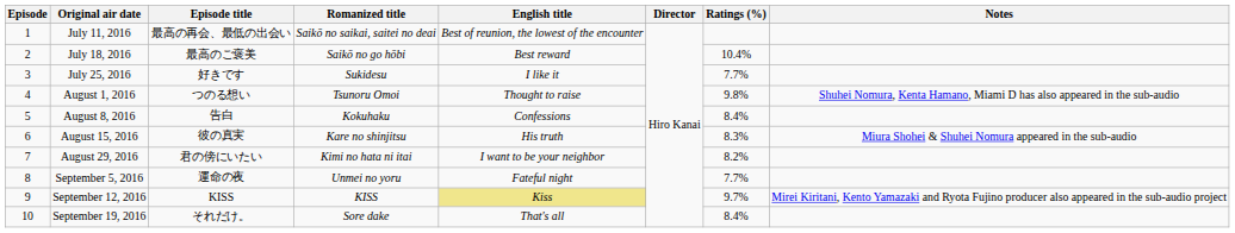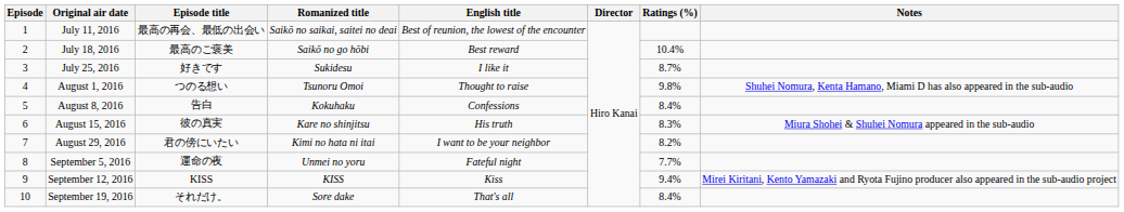July 25, 2016 | Ratings (%): 7.7% -> 8.7%
September 12, 2016 | English title: khaki background -> no background
September 12, 2016 | Ratings (%): 9.7% -> 9.4%
